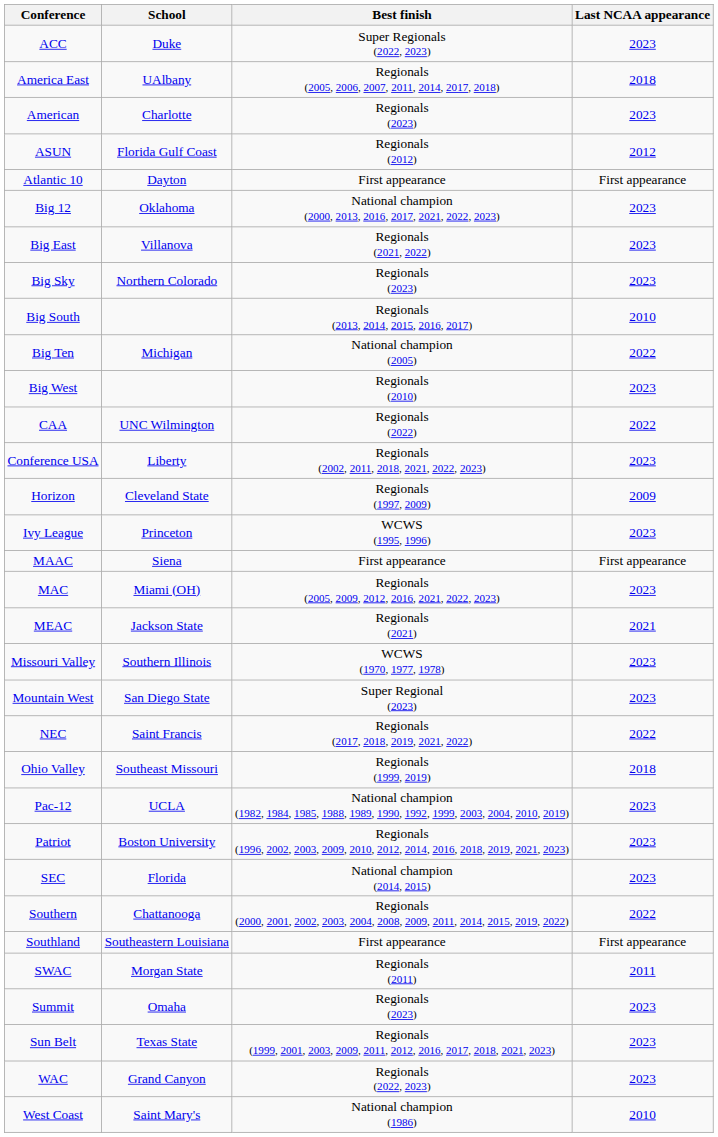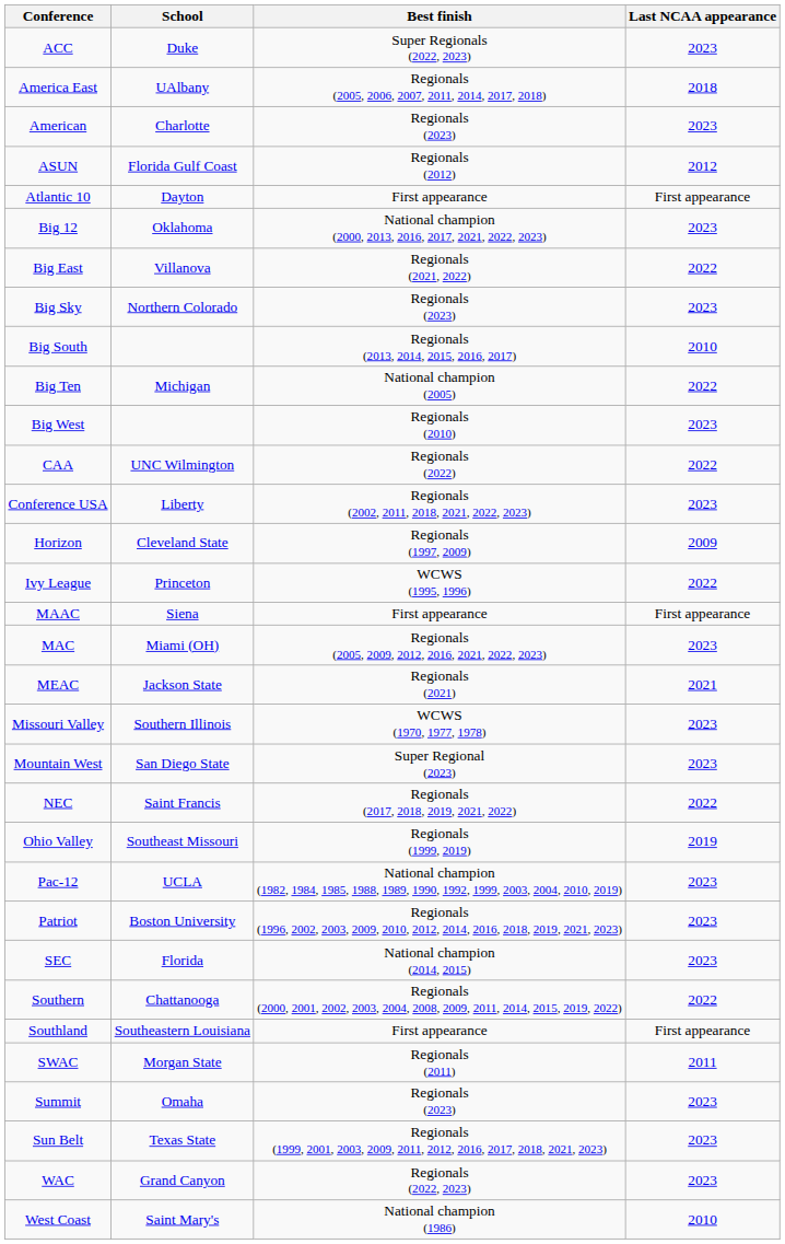Big East | Last NCAA appearance: 2023 -> 2022
Ivy League | Last NCAA appearance: 2023 -> 2022
Ohio Valley | Last NCAA appearance: 2018 -> 2019
